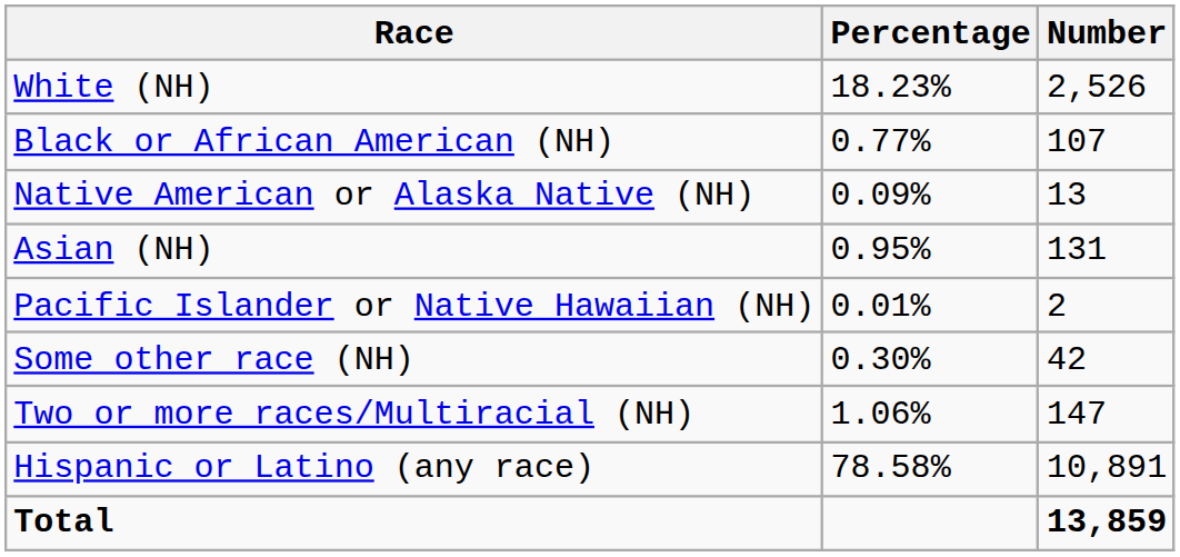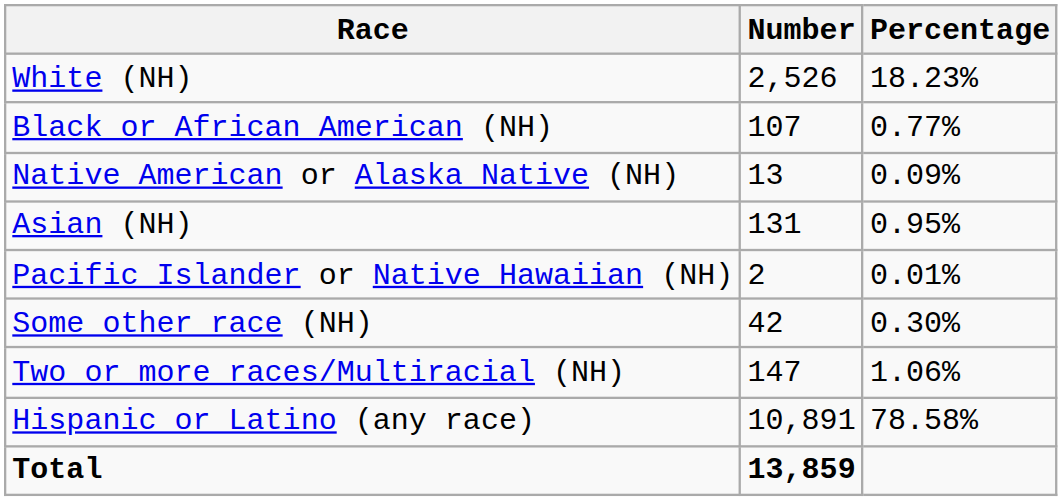columns swapped: Number <-> Percentage
